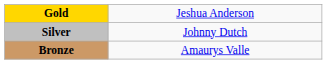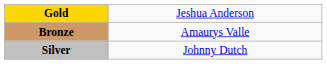rows swapped: Silver <-> Bronze
